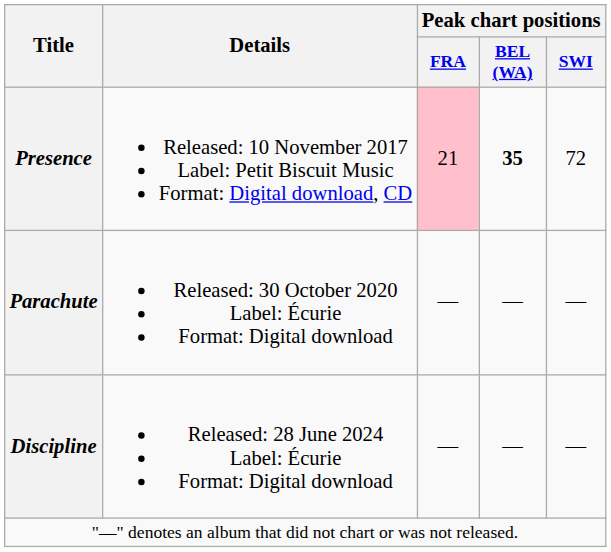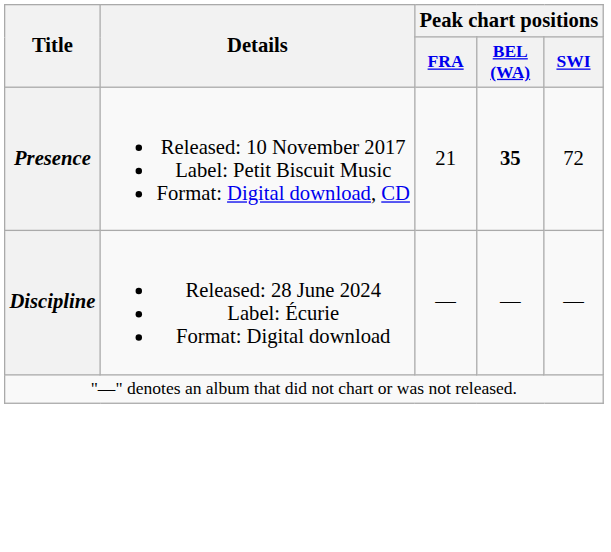Presence | Peak chart positions / FRA: pink background -> no background
- row: Parachute | Released: 30 October 2020 Label: Écurie Format: Digital download | — | — | —
